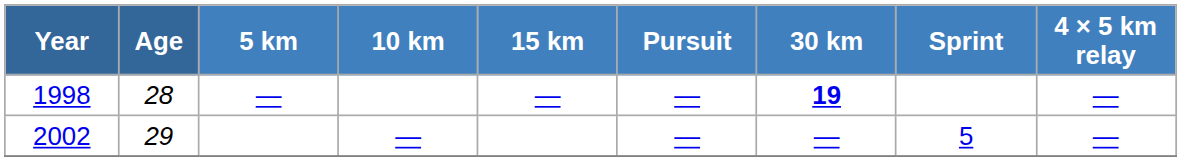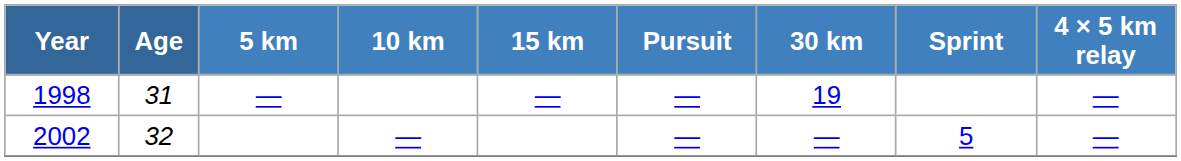1998 | Age: 28 -> 31
1998 | 30 km: bold -> normal
2002 | Age: 29 -> 32
